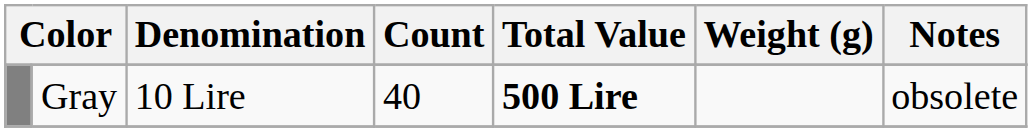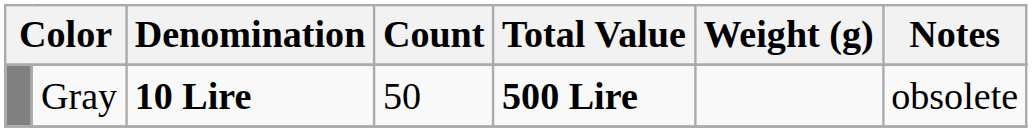Gray | Denomination: normal -> bold
Gray | Count: 40 -> 50
